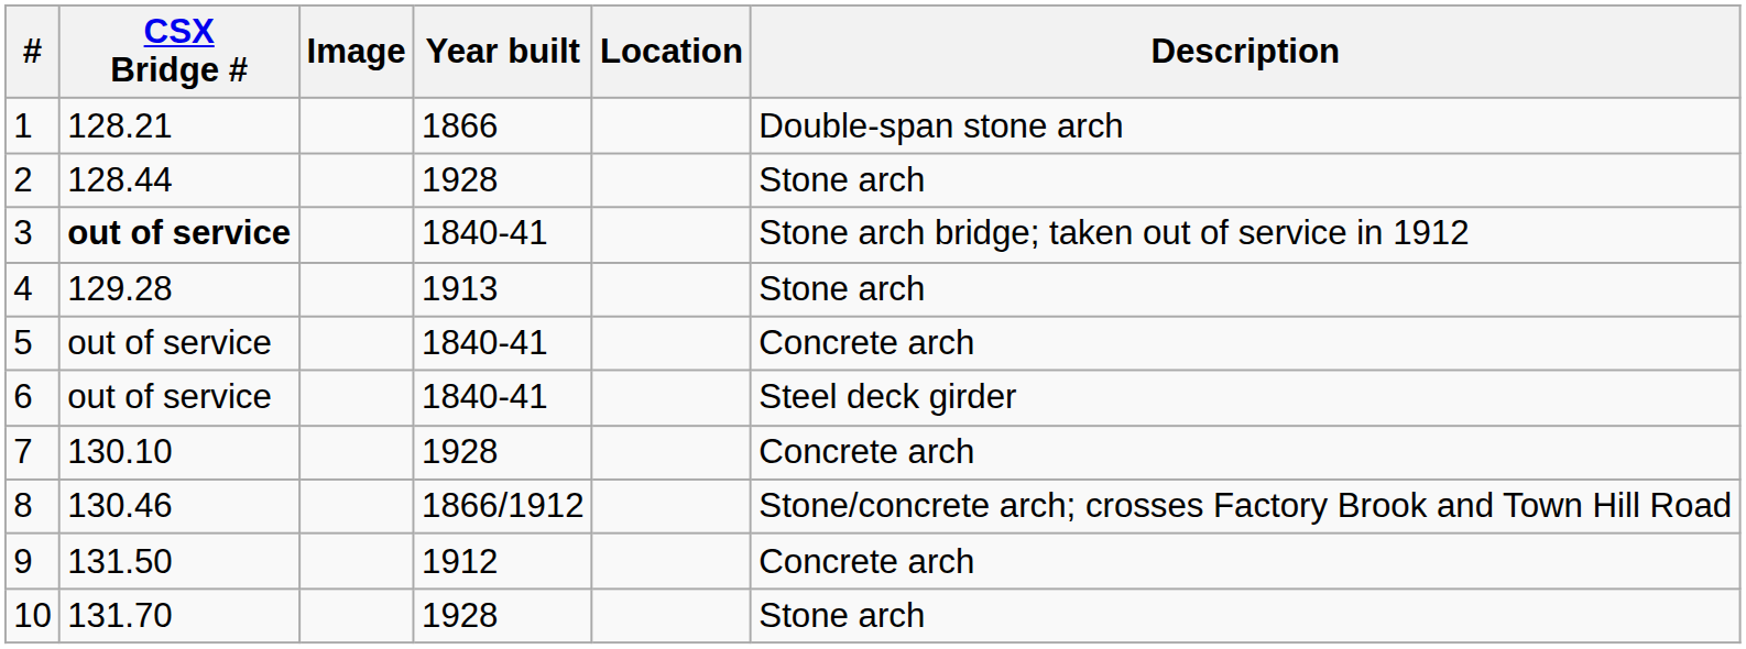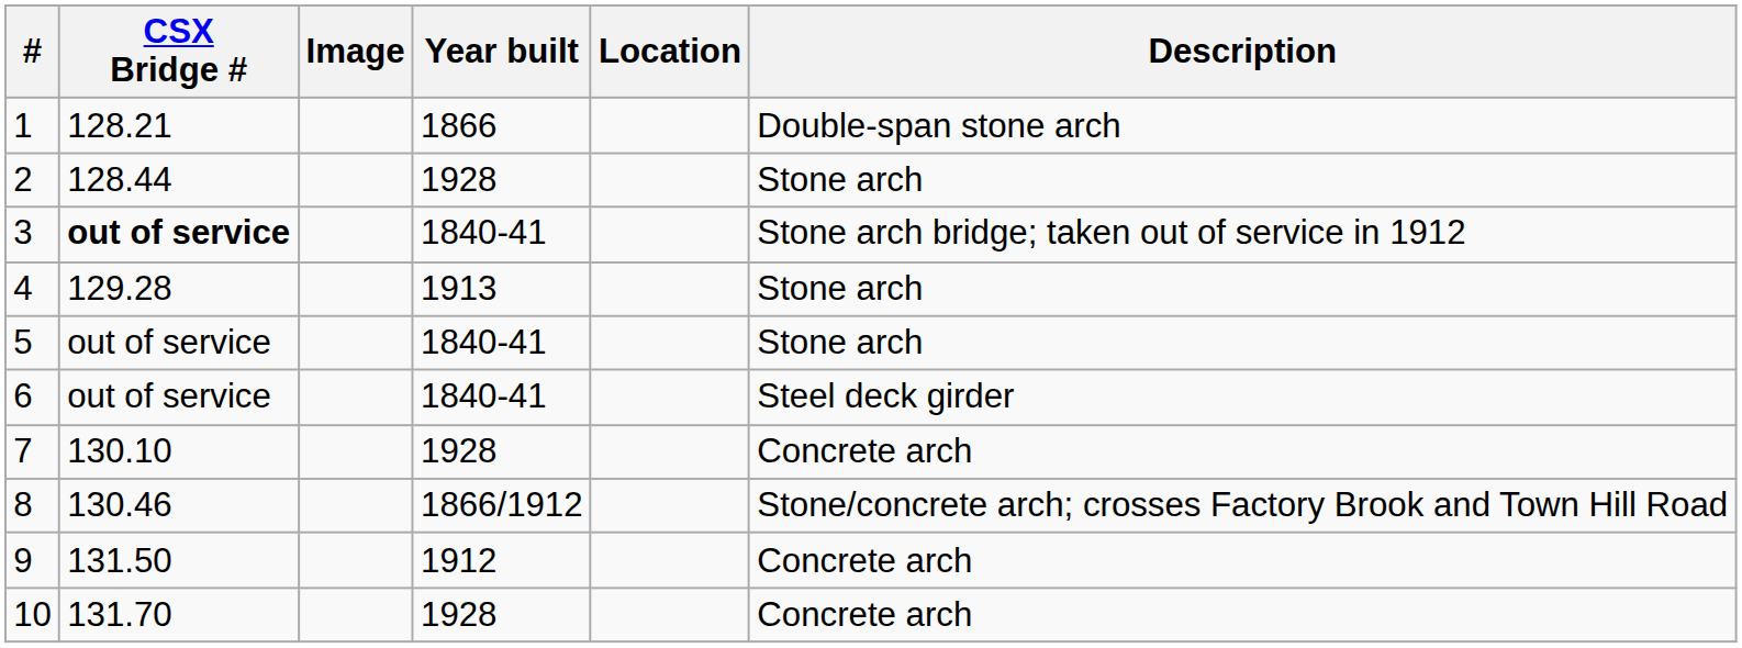5 | Description: Concrete arch -> Stone arch
10 | Description: Stone arch -> Concrete arch
